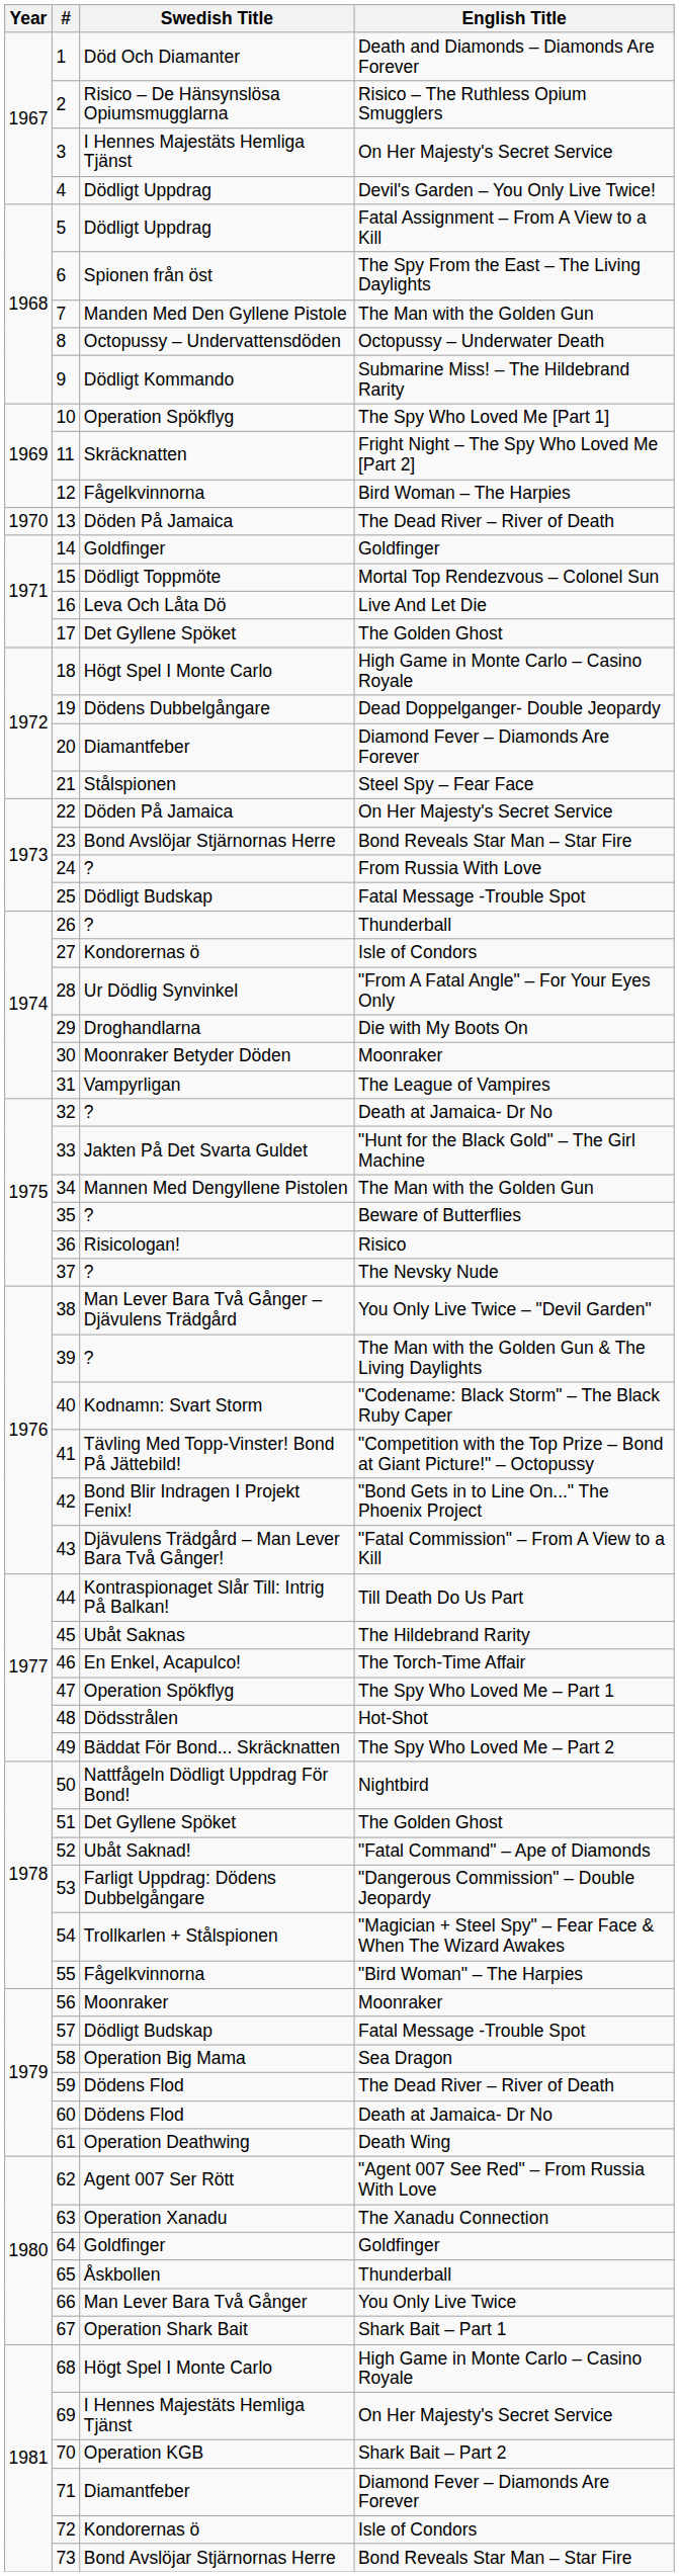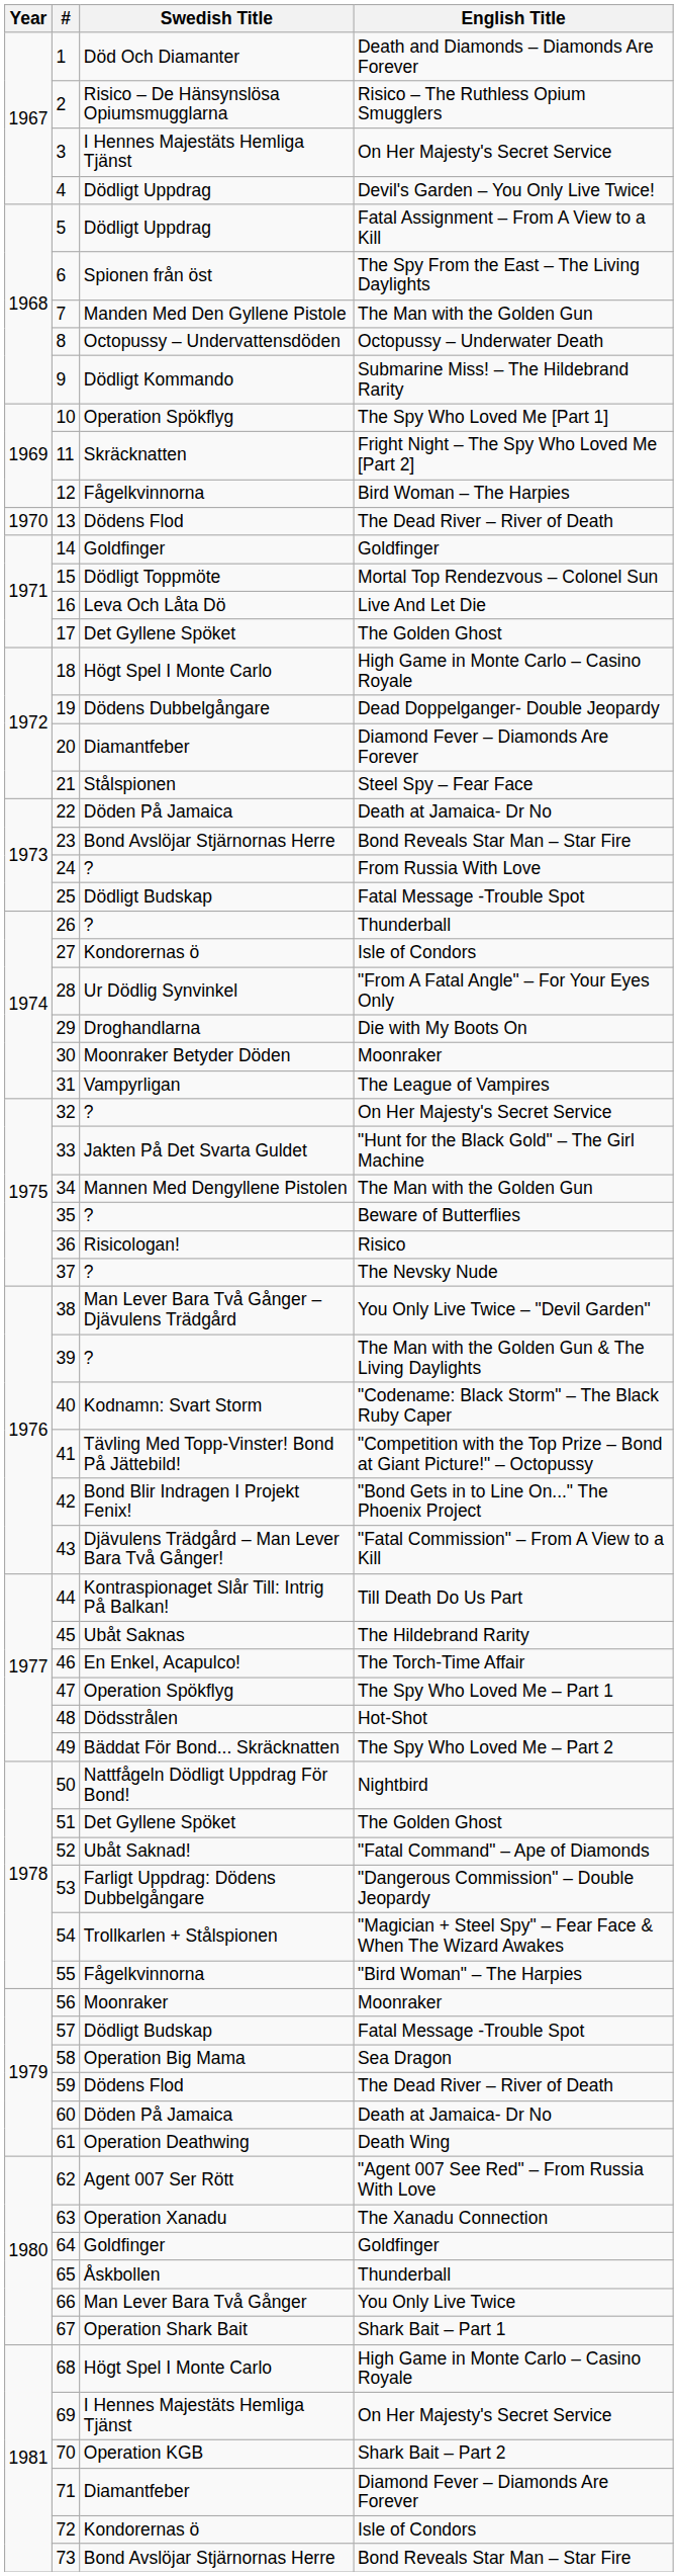13 | Swedish Title: Döden På Jamaica -> Dödens Flod
22 | English Title: On Her Majesty's Secret Service -> Death at Jamaica- Dr No
32 | English Title: Death at Jamaica- Dr No -> On Her Majesty's Secret Service
60 | Swedish Title: Dödens Flod -> Döden På Jamaica
